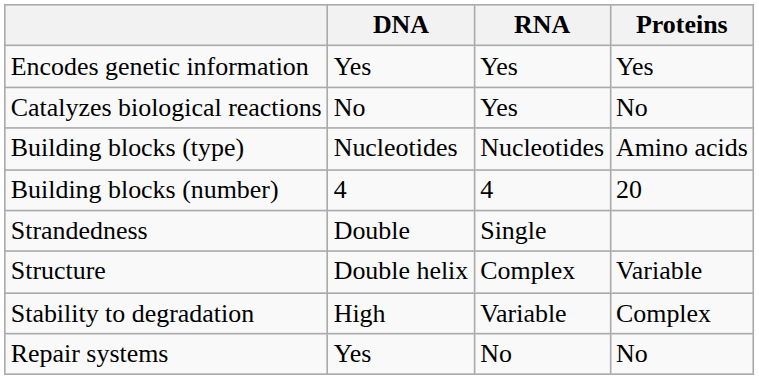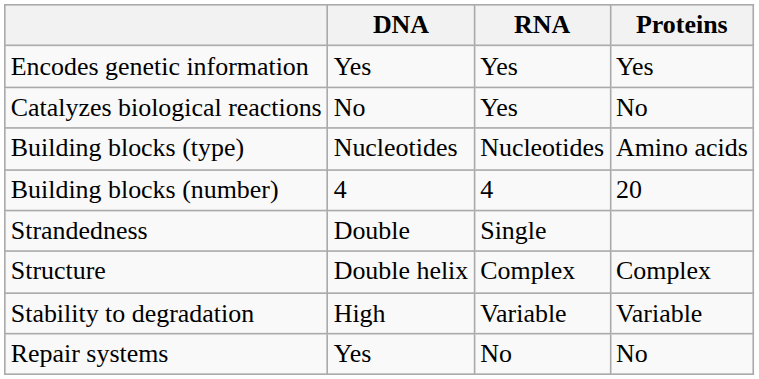Structure | Proteins: Variable -> Complex
Stability to degradation | Proteins: Complex -> Variable
